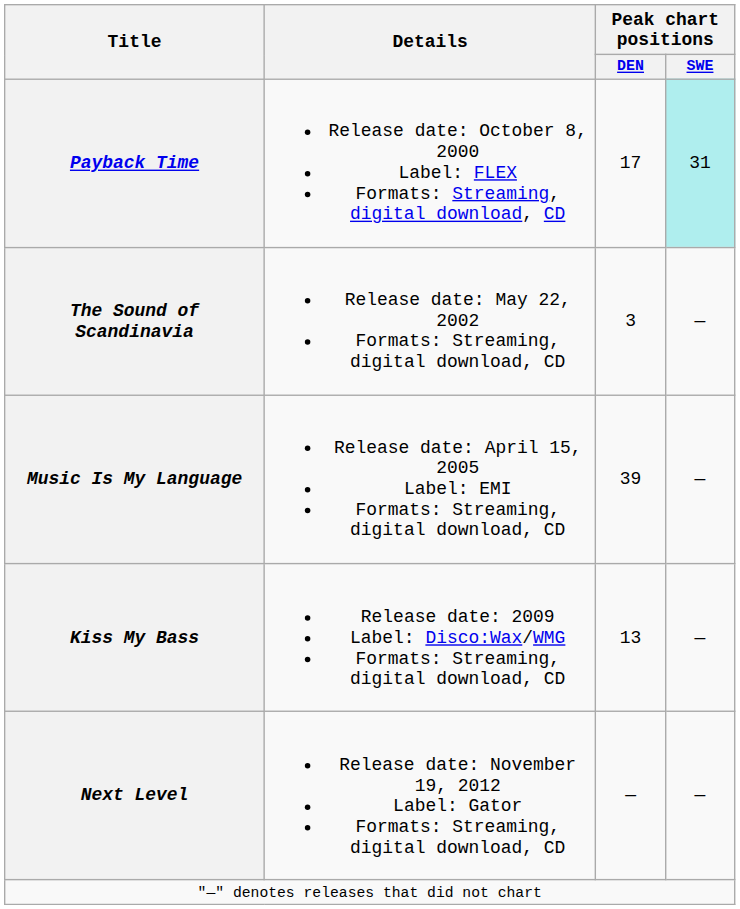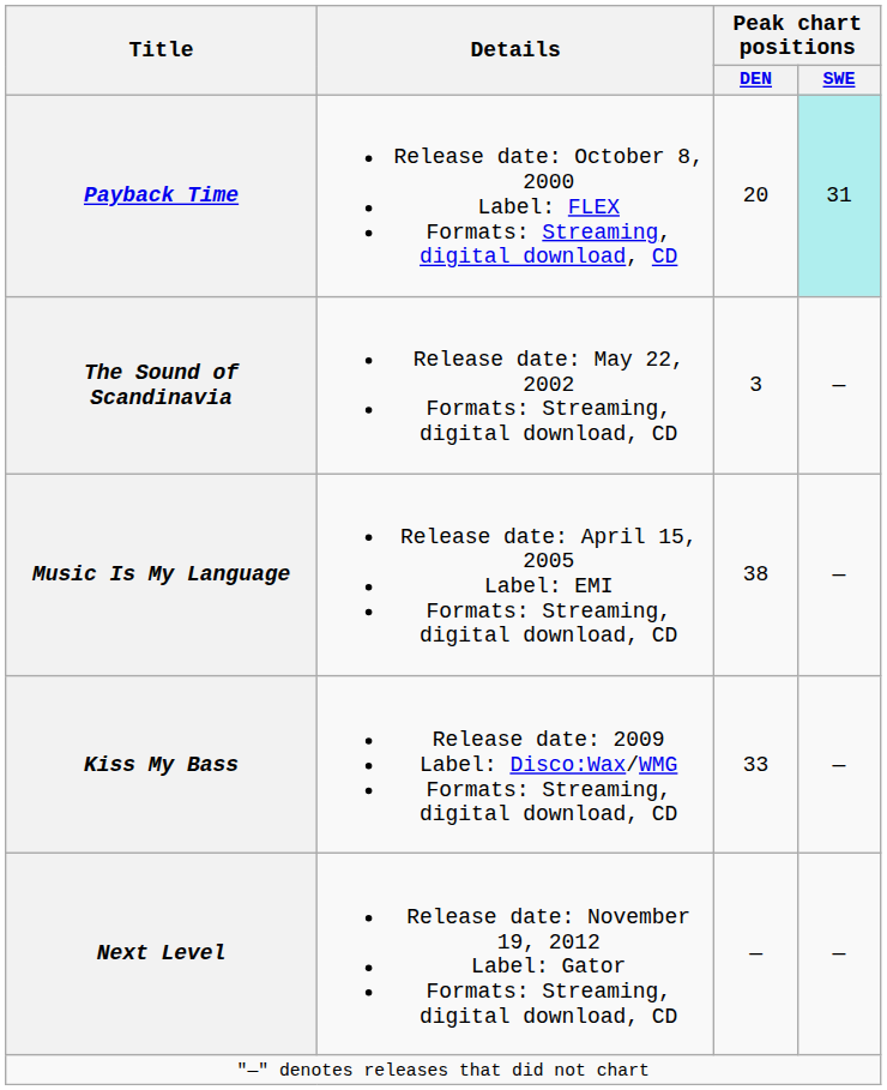Payback Time | Peak chart positions / DEN: 17 -> 20
Music Is My Language | Peak chart positions / DEN: 39 -> 38
Kiss My Bass | Peak chart positions / DEN: 13 -> 33
